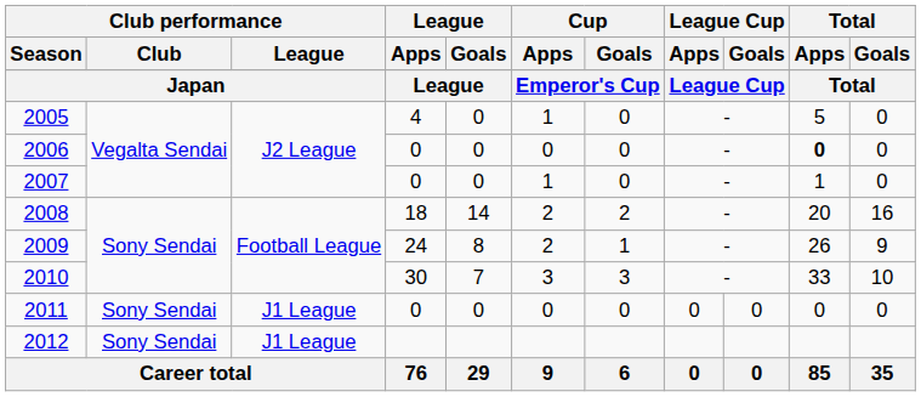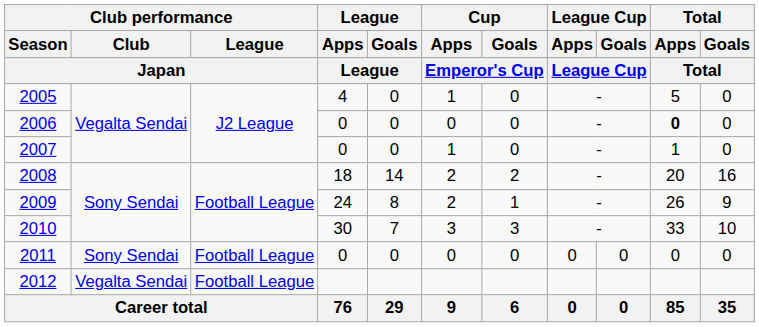2011 | Club performance / League: J1 League -> Football League
2012 | Club performance / Club: Sony Sendai -> Vegalta Sendai
2012 | Club performance / League: J1 League -> Football League
